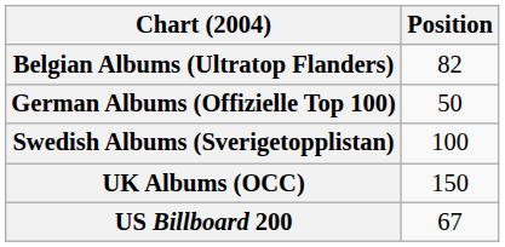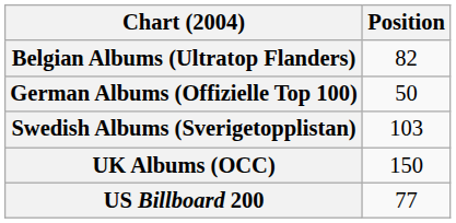Swedish Albums (Sverigetopplistan) | Position: 100 -> 103
US Billboard 200 | Position: 67 -> 77
